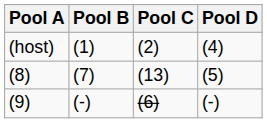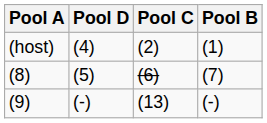columns swapped: Pool B <-> Pool D
(8) | Pool C: (13) -> (6)
(9) | Pool C: (6) -> (13)
